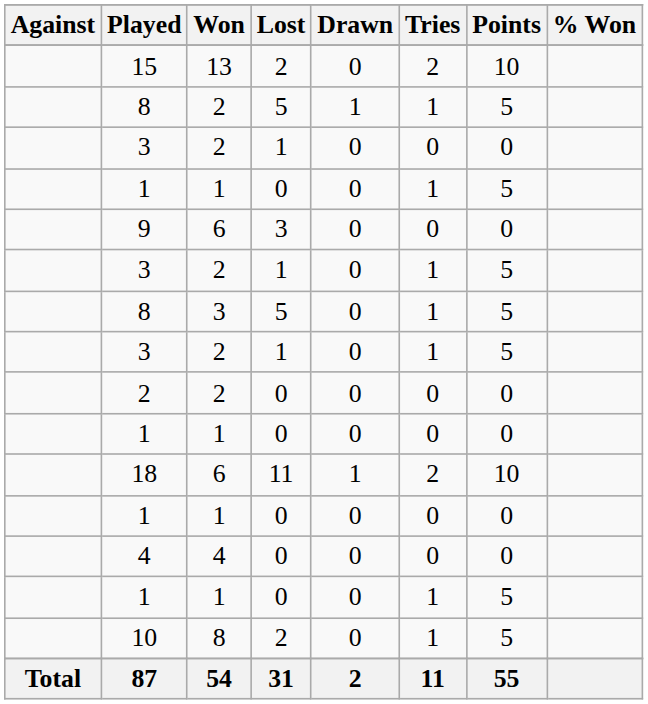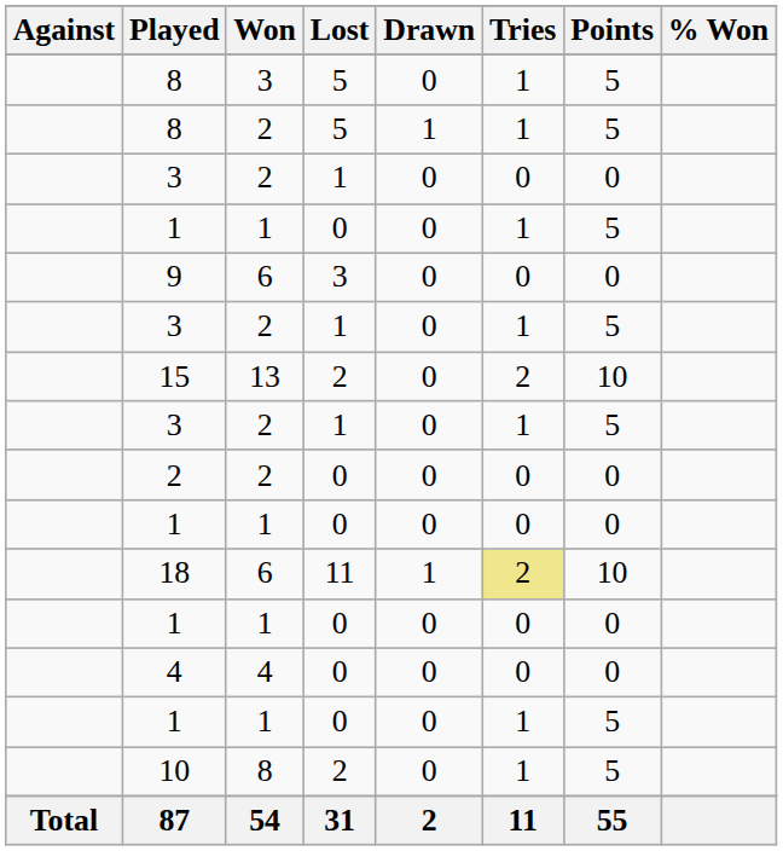rows swapped: 15 <-> 8 / 3
18 | Tries: no background -> khaki background
